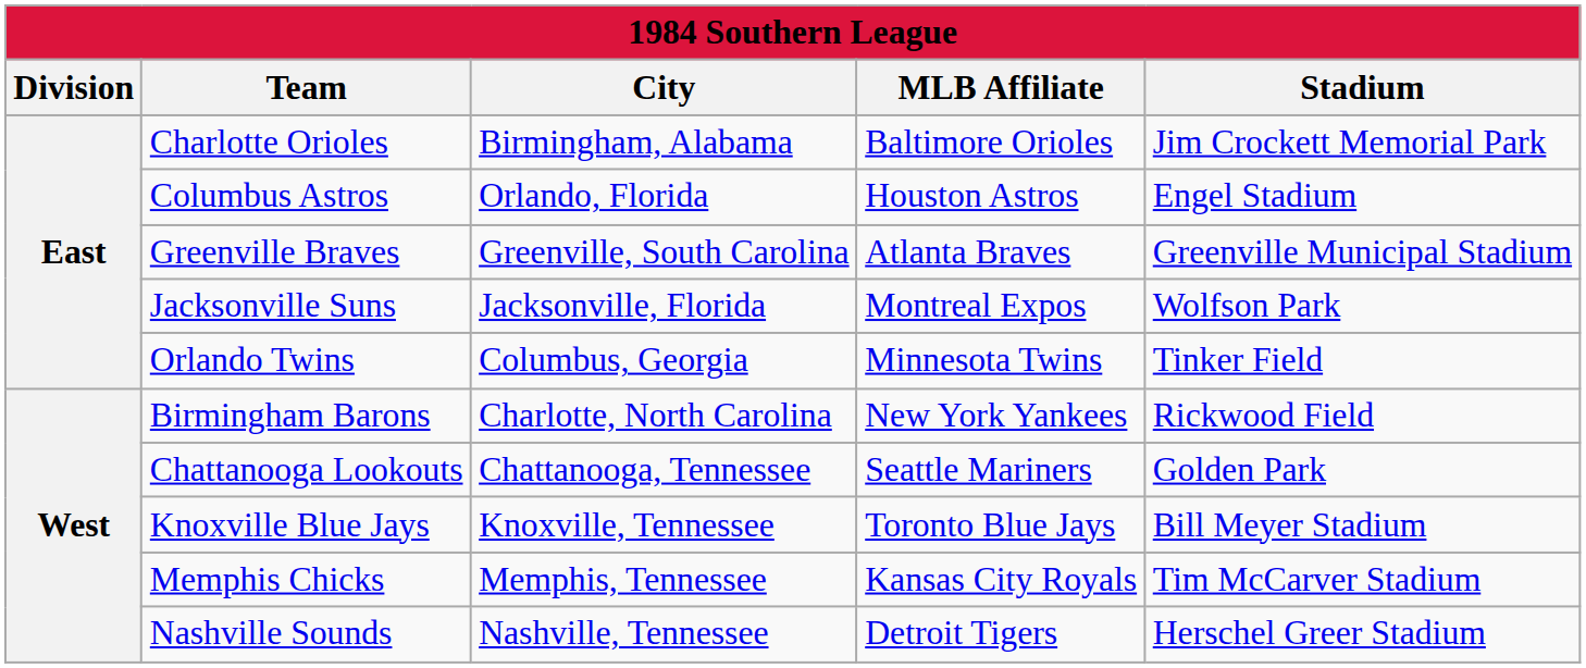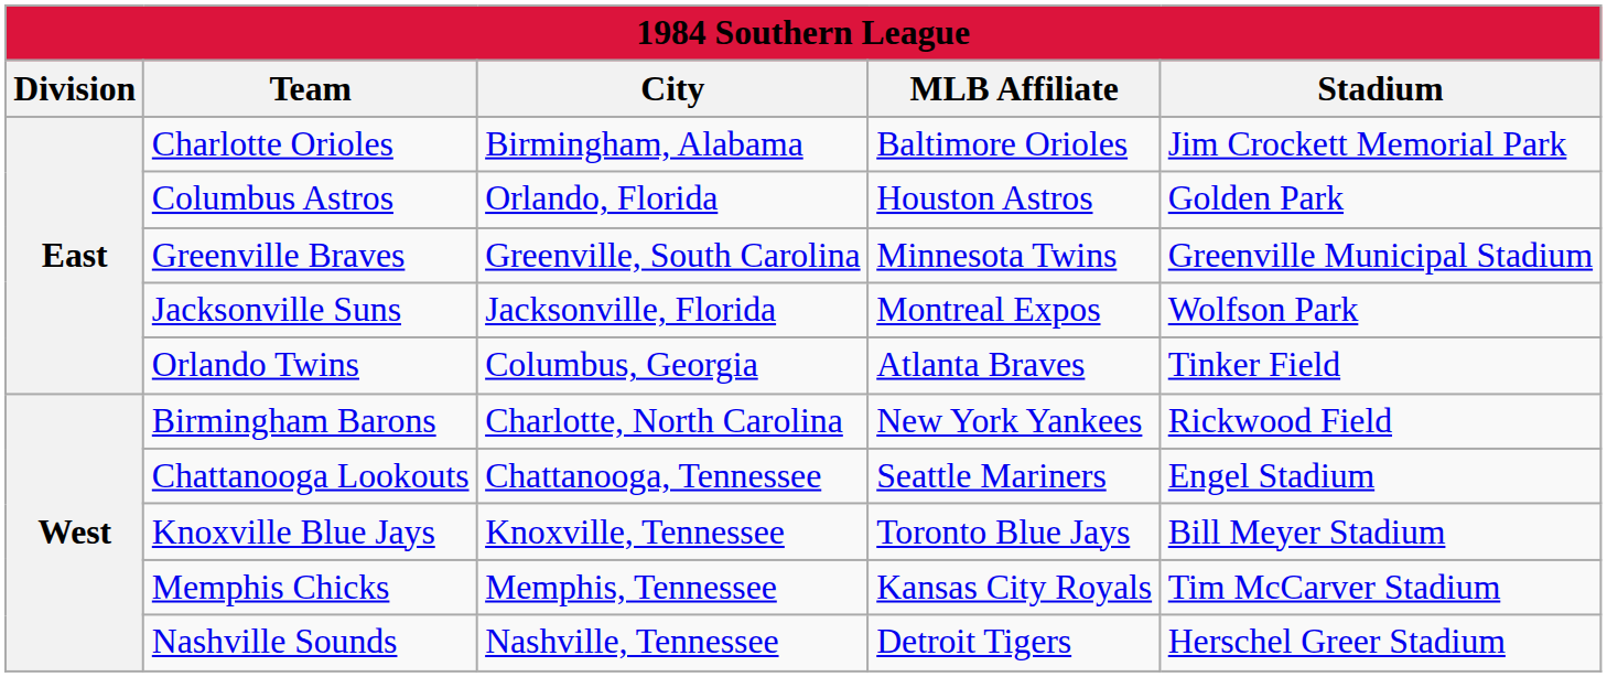Columbus Astros | Stadium: Engel Stadium -> Golden Park
Greenville Braves | MLB Affiliate: Atlanta Braves -> Minnesota Twins
Orlando Twins | MLB Affiliate: Minnesota Twins -> Atlanta Braves
Chattanooga Lookouts | Stadium: Golden Park -> Engel Stadium
